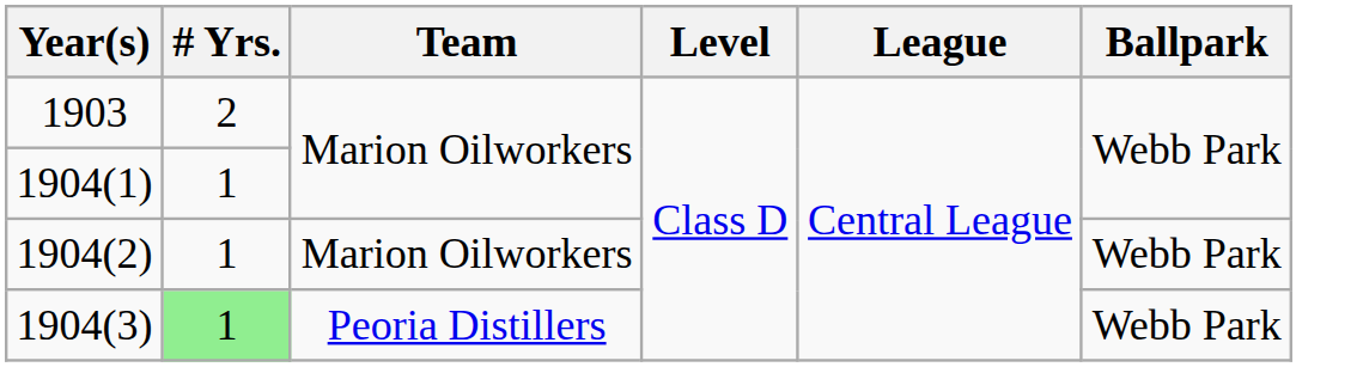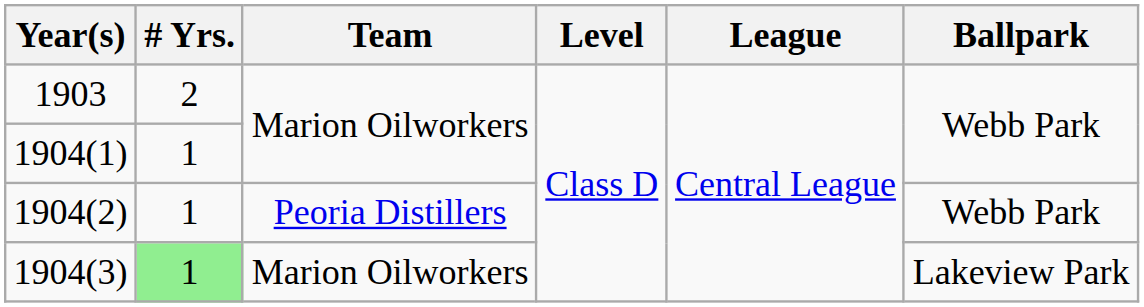1904(2) | Team: Marion Oilworkers -> Peoria Distillers
1904(3) | Team: Peoria Distillers -> Marion Oilworkers
1904(3) | Ballpark: Webb Park -> Lakeview Park
